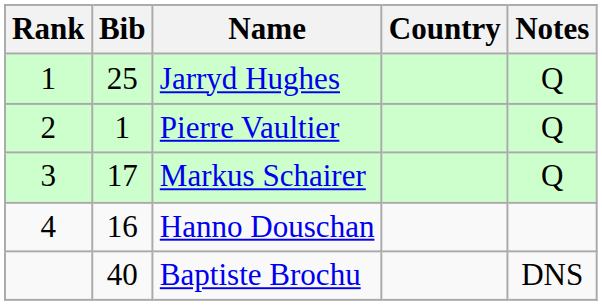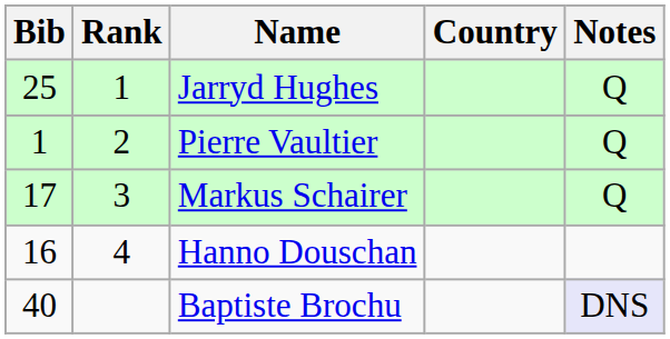columns swapped: Rank <-> Bib
Baptiste Brochu | Notes: no background -> lavender background
